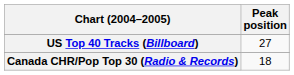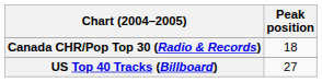rows swapped: Canada CHR/Pop Top 30 (Radio & Records) <-> US Top 40 Tracks (Billboard)
